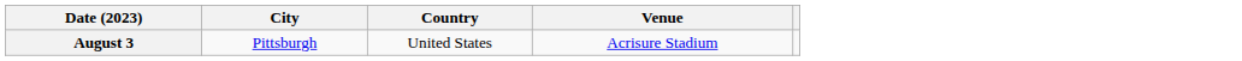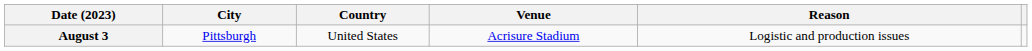+ column: Reason | Logistic and production issues
